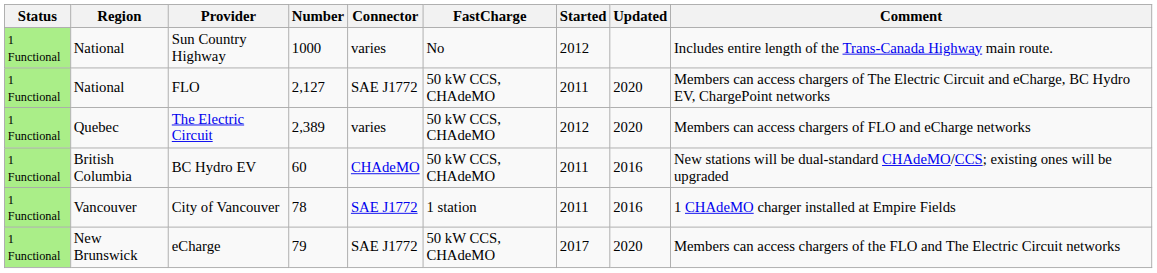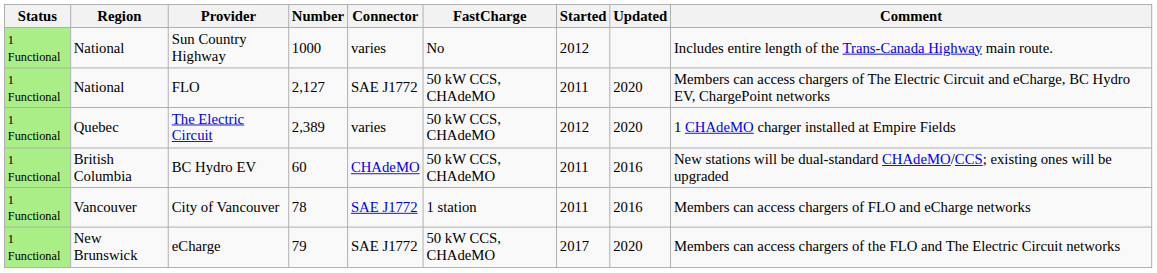The Electric Circuit | Comment: Members can access chargers of FLO and eCharge networks -> 1 CHAdeMO charger installed at Empire Fields
City of Vancouver | Comment: 1 CHAdeMO charger installed at Empire Fields -> Members can access chargers of FLO and eCharge networks
